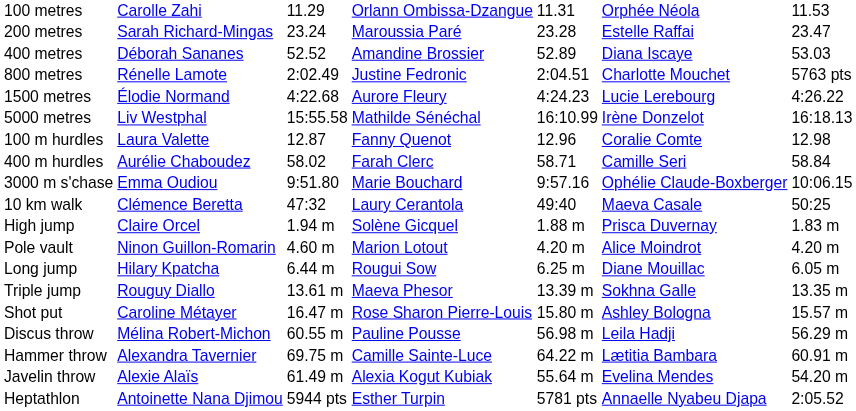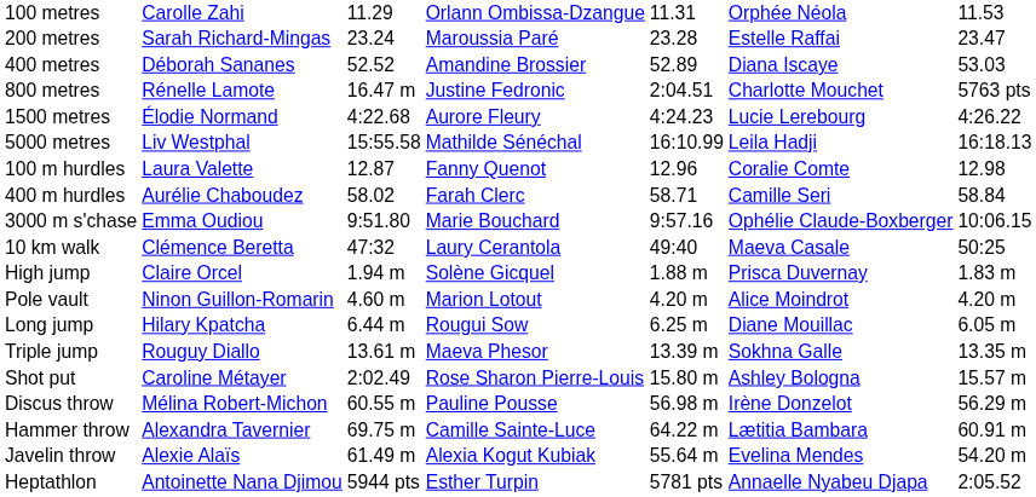800 metres | column 3: 2:02.49 -> 16.47 m
5000 metres | column 6: Irène Donzelot -> Leila Hadji
Shot put | column 3: 16.47 m -> 2:02.49
Discus throw | column 6: Leila Hadji -> Irène Donzelot
